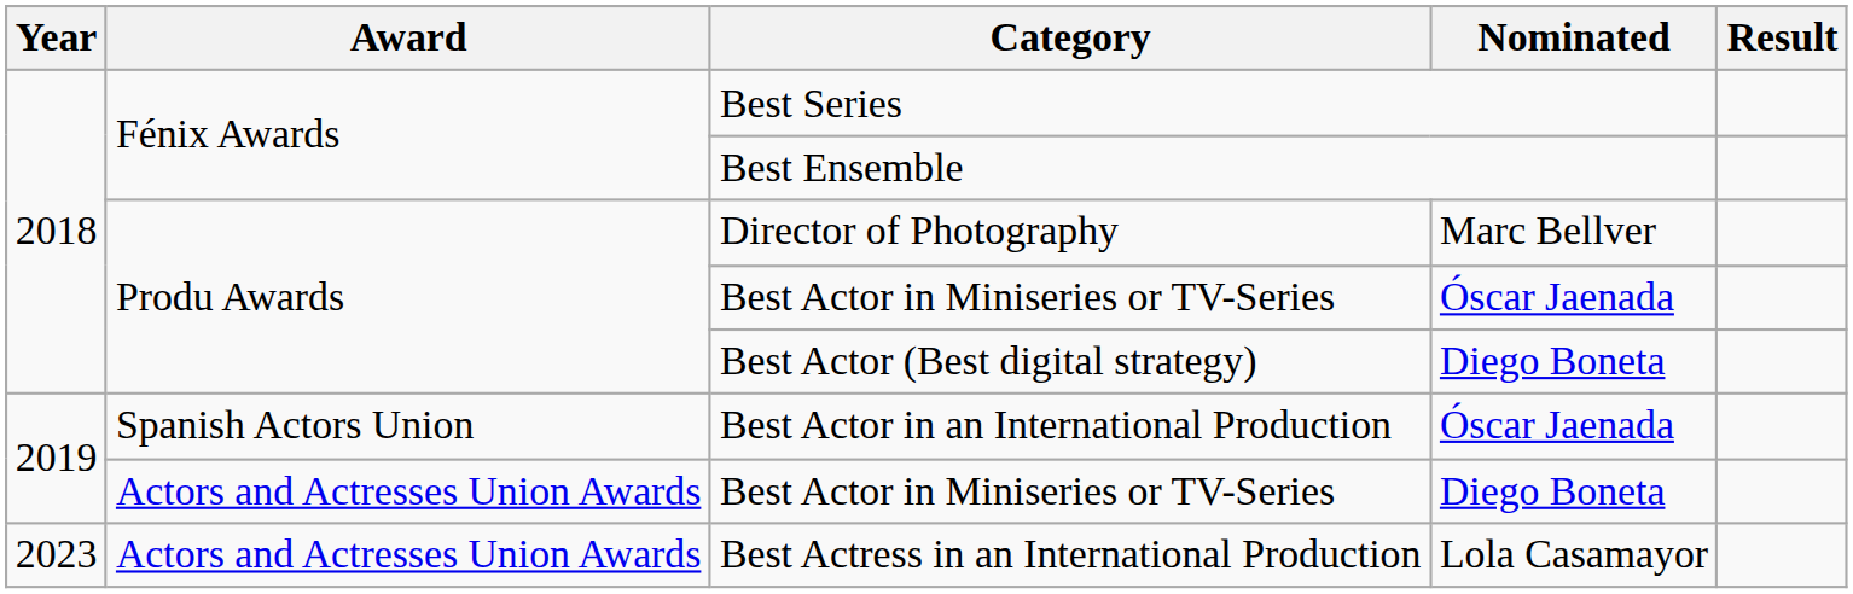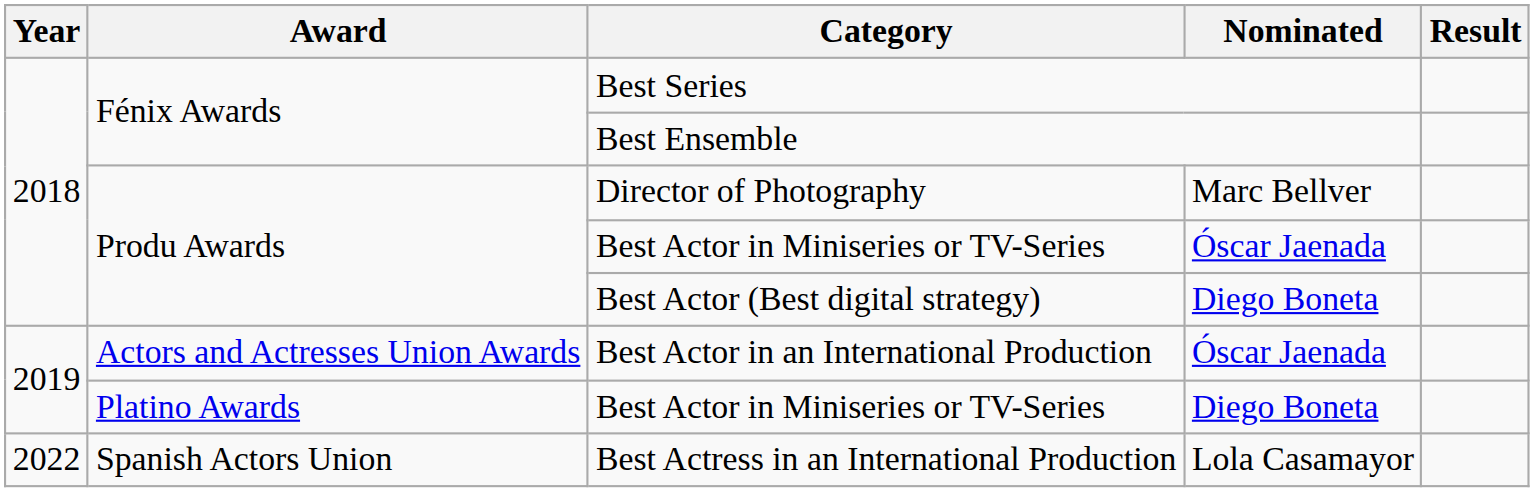Best Actor in an International Production | Award: Spanish Actors Union -> Actors and Actresses Union Awards
Best Actor in Miniseries or TV-Series / Diego Boneta | Award: Actors and Actresses Union Awards -> Platino Awards
Best Actress in an International Production | Year: 2023 -> 2022
Best Actress in an International Production | Award: Actors and Actresses Union Awards -> Spanish Actors Union
